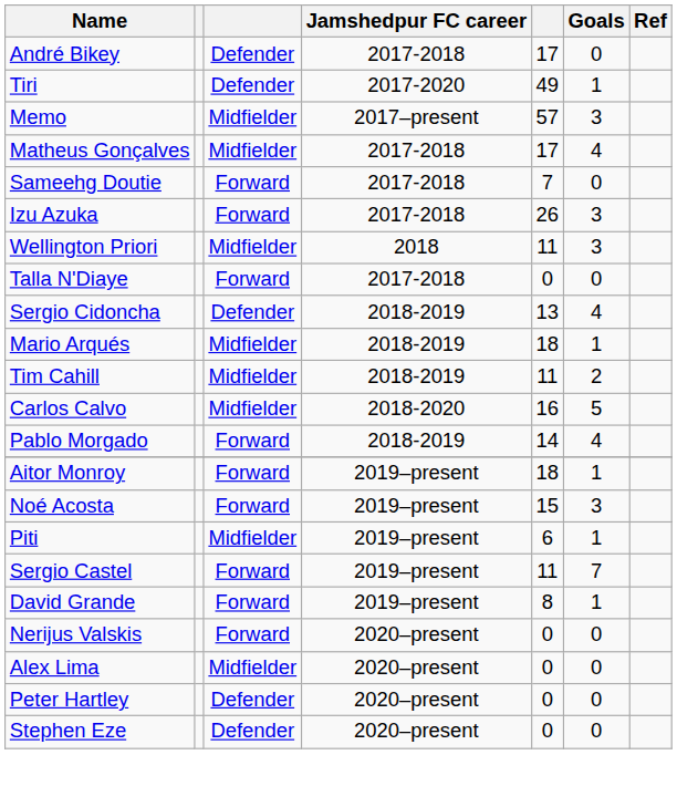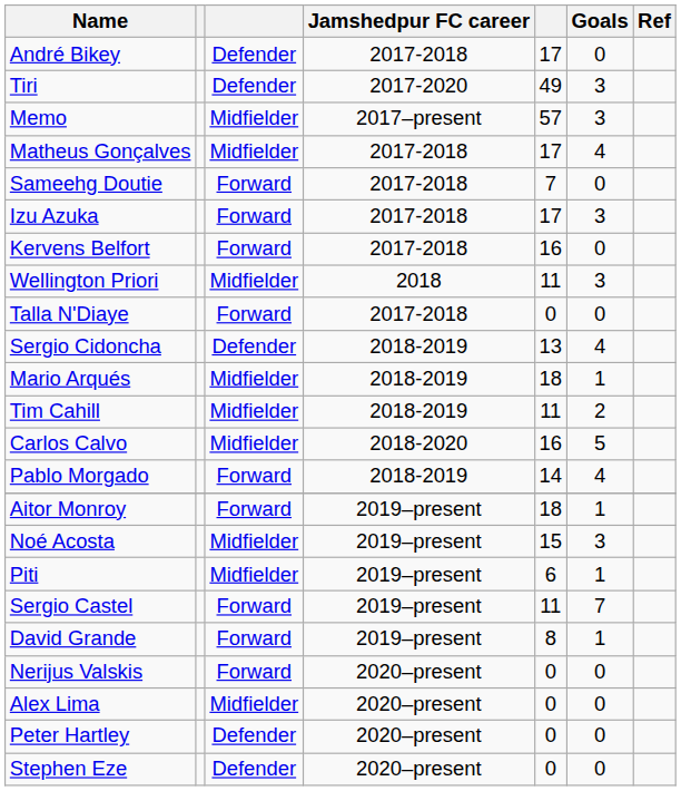Tiri | Goals: 1 -> 3
Izu Azuka | column 5: 26 -> 17
+ row: Kervens Belfort | Forward | 2017-2018 | 16 | 0
Noé Acosta | column 3: Forward -> Midfielder
